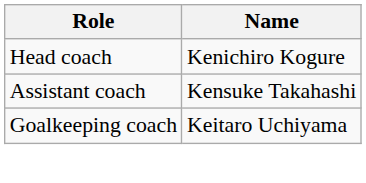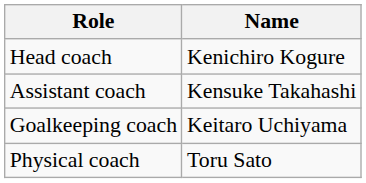+ row: Physical coach | Toru Sato
